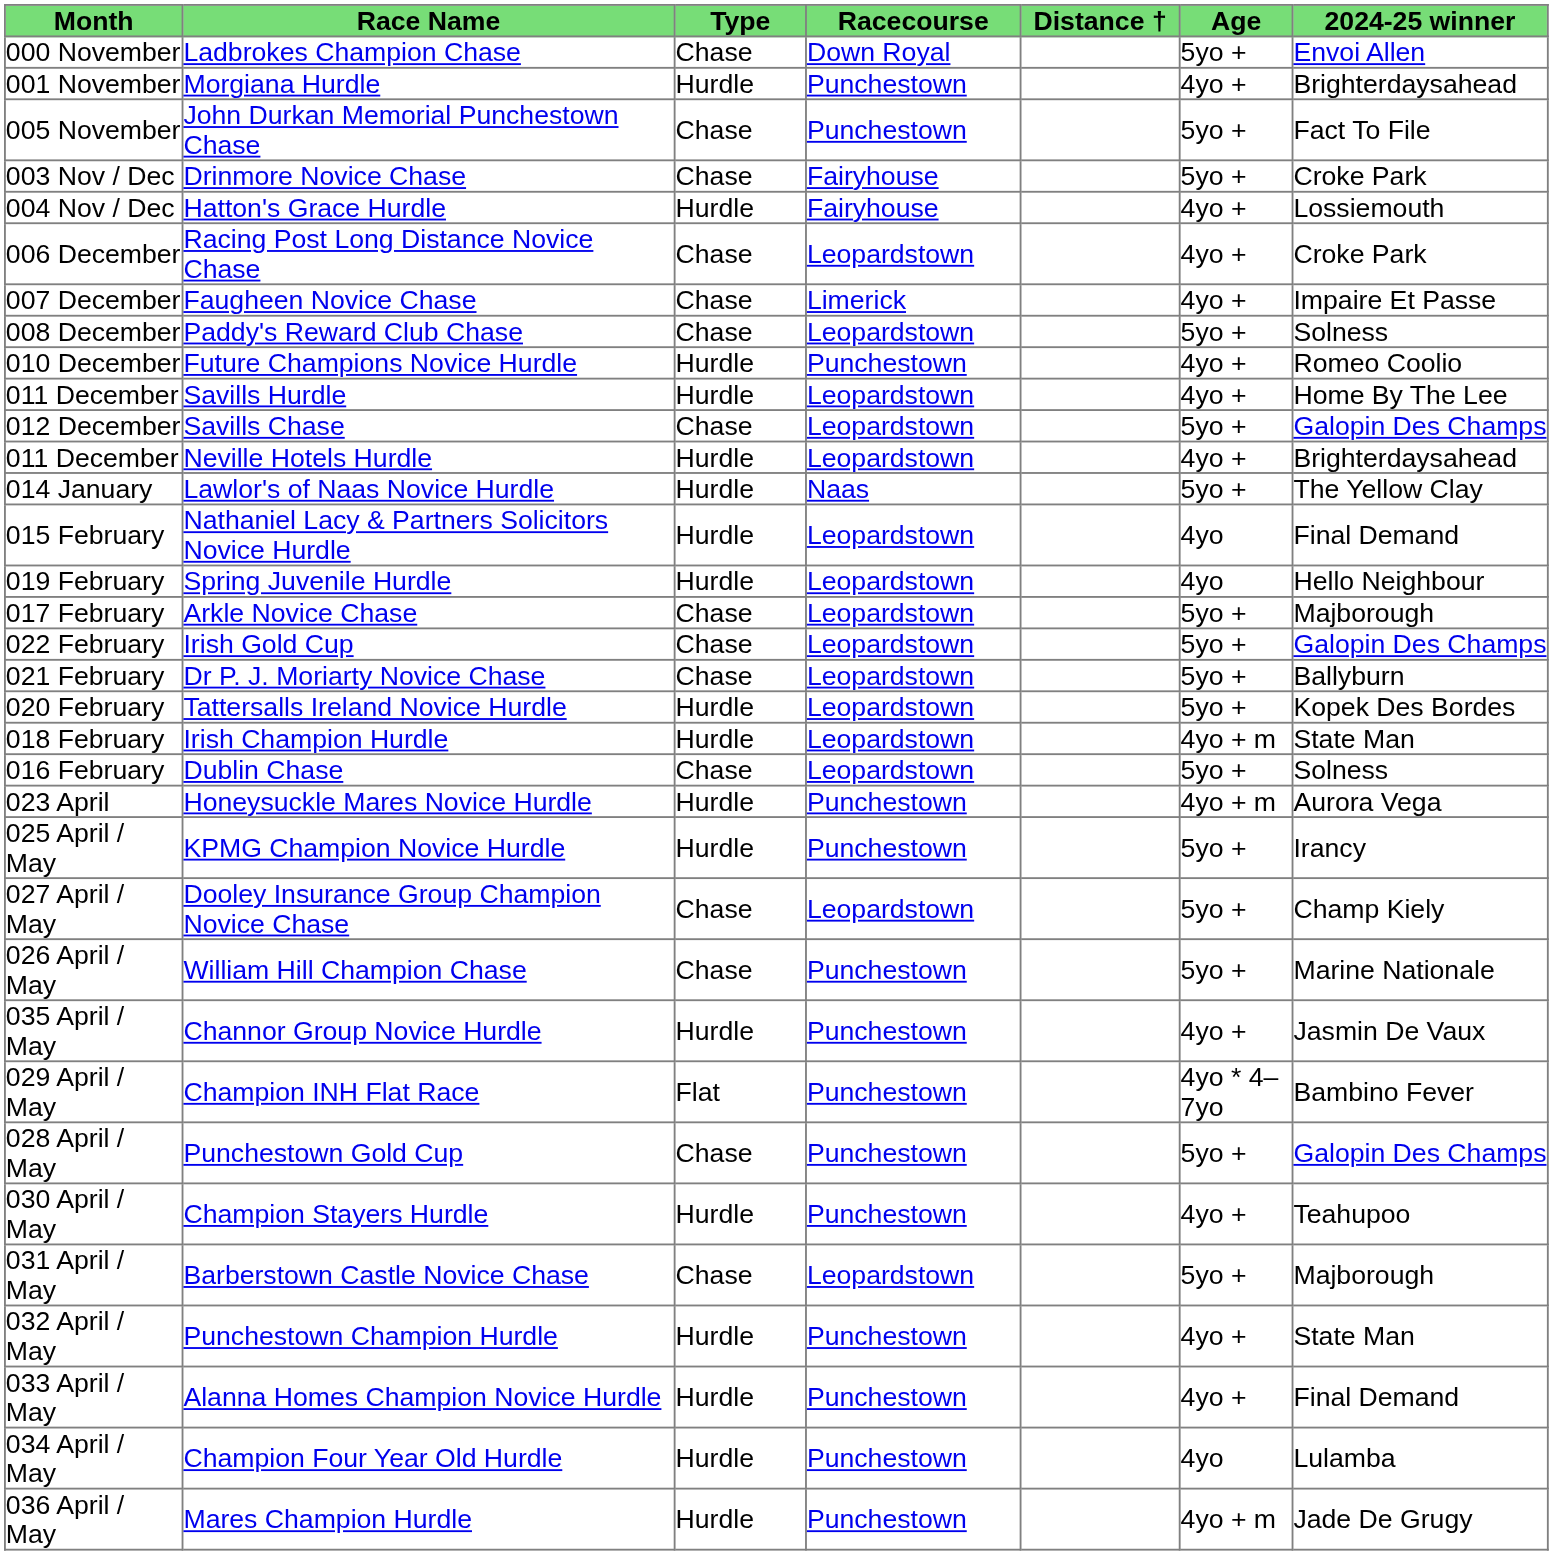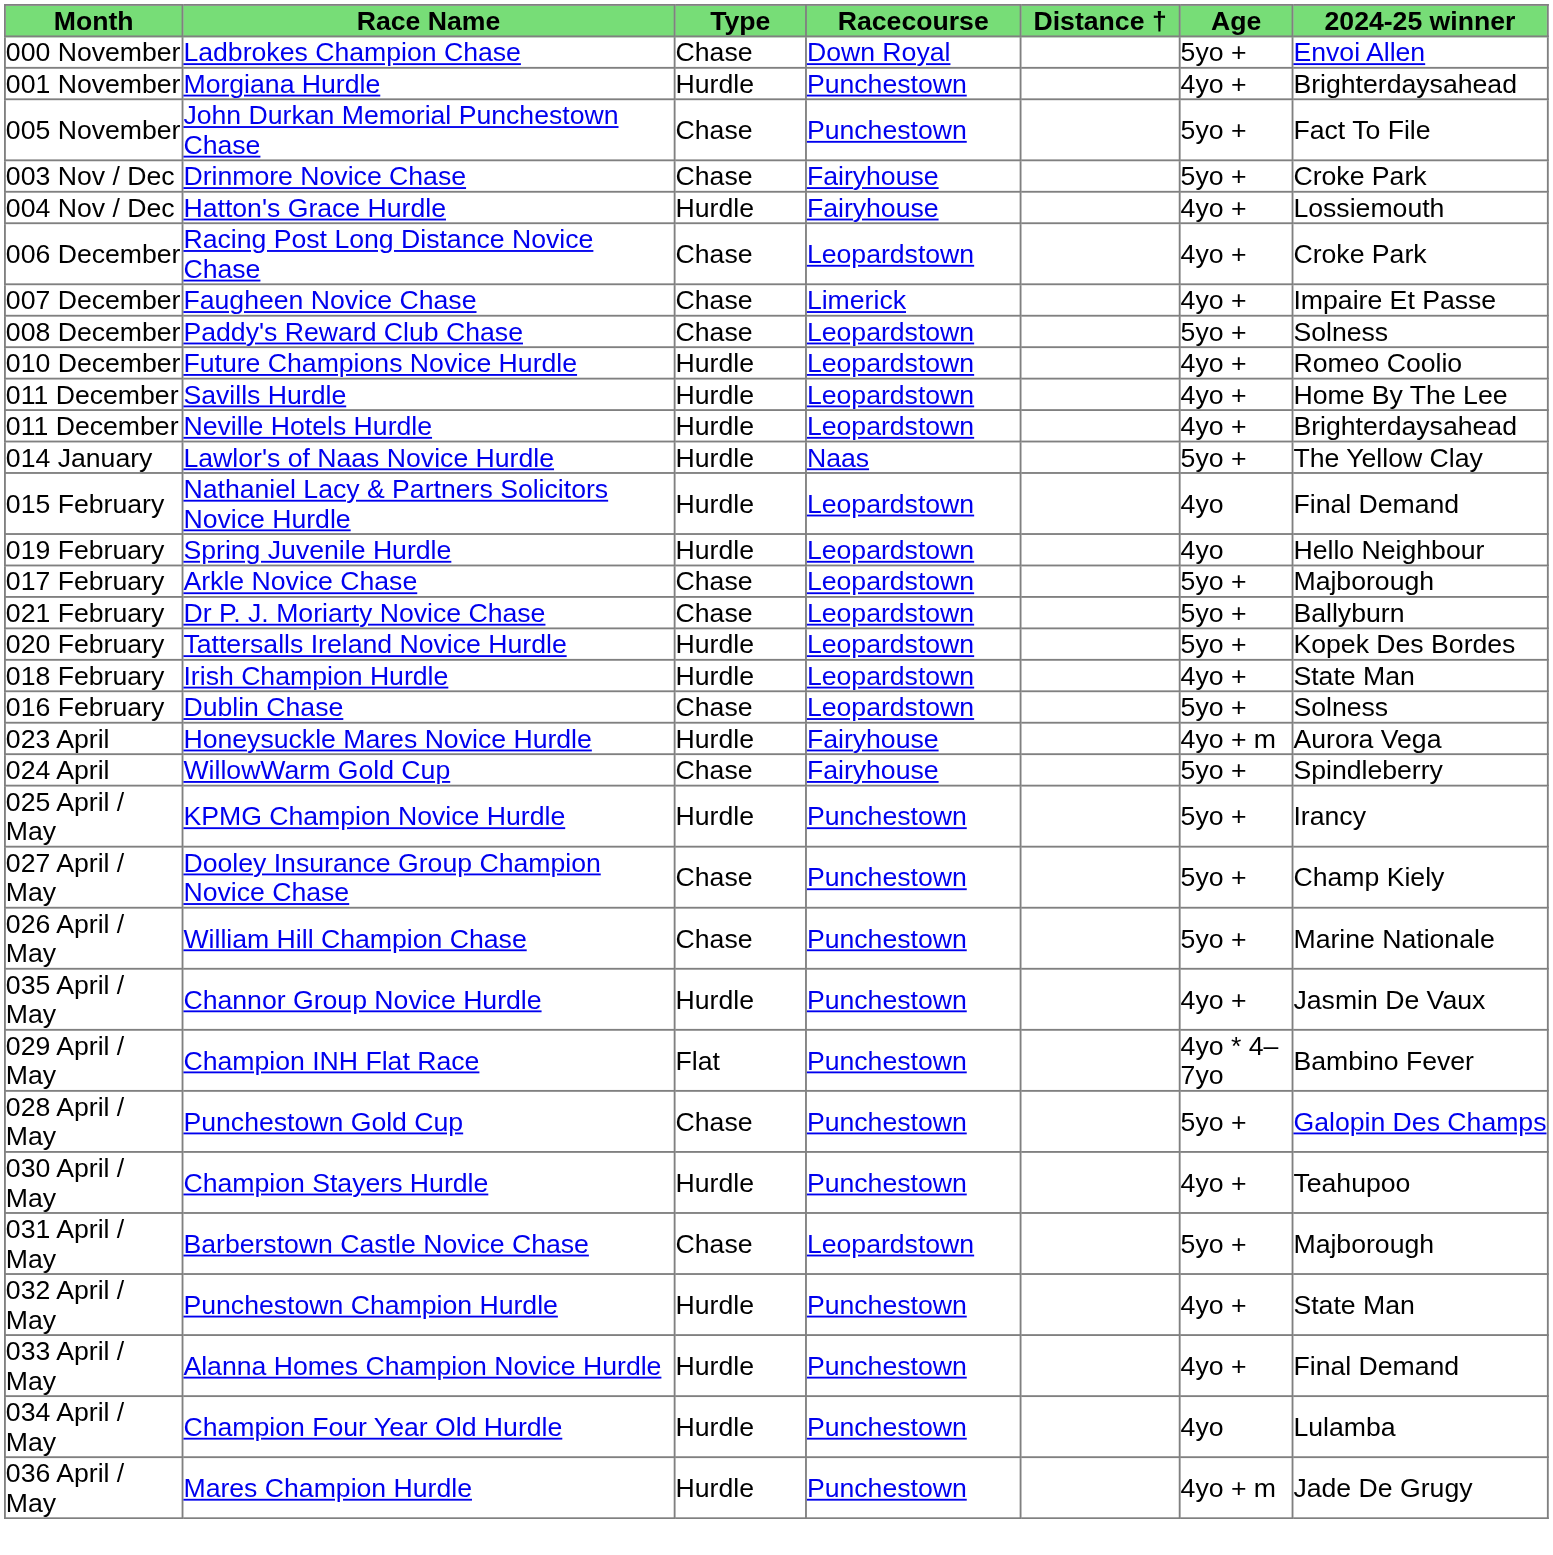Future Champions Novice Hurdle | Racecourse: Punchestown -> Leopardstown
- row: 012 December | Savills Chase | Chase | Leopardstown | 5yo + | Galopin Des Champs
- row: 022 February | Irish Gold Cup | Chase | Leopardstown | 5yo + | Galopin Des Champs
Irish Champion Hurdle | Age: 4yo + m -> 4yo +
Honeysuckle Mares Novice Hurdle | Racecourse: Punchestown -> Fairyhouse
+ row: 024 April | WillowWarm Gold Cup | Chase | Fairyhouse | 5yo + | Spindleberry
Dooley Insurance Group Champion Novice Chase | Racecourse: Leopardstown -> Punchestown
